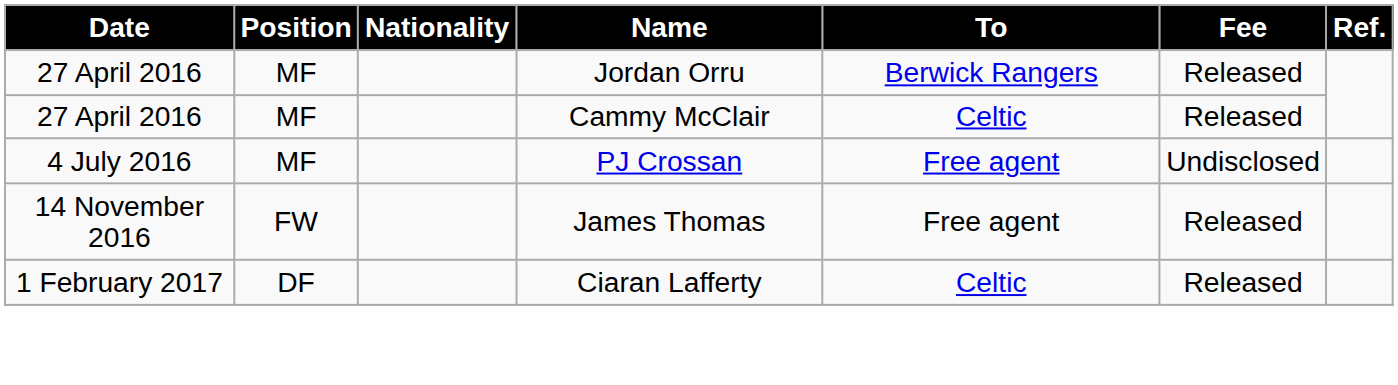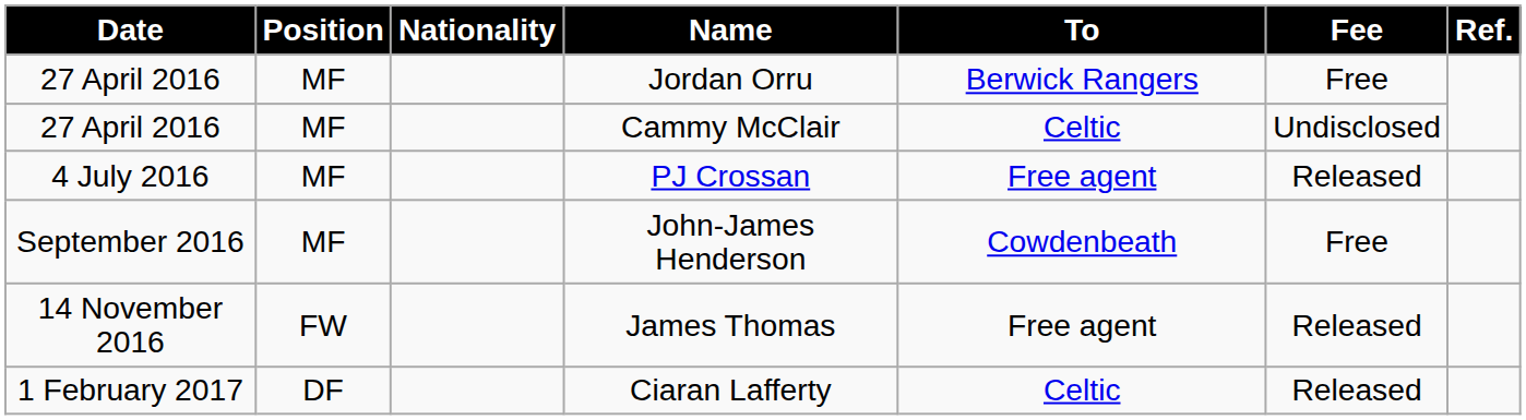Jordan Orru | Fee: Released -> Free
Cammy McClair | Fee: Released -> Undisclosed
PJ Crossan | Fee: Undisclosed -> Released
+ row: September 2016 | MF | John-James Henderson | Cowdenbeath | Free
